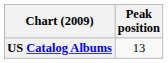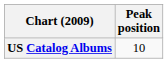US Catalog Albums | Peak position: 13 -> 10
